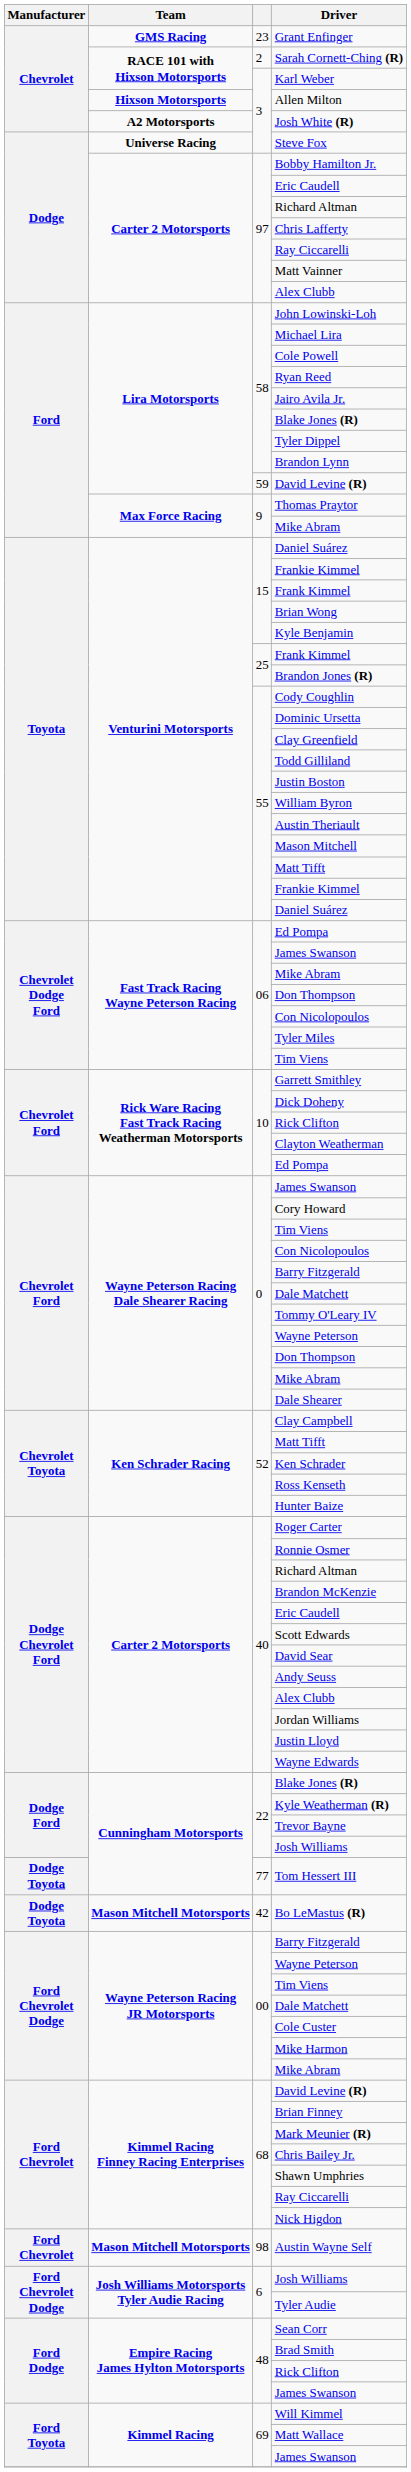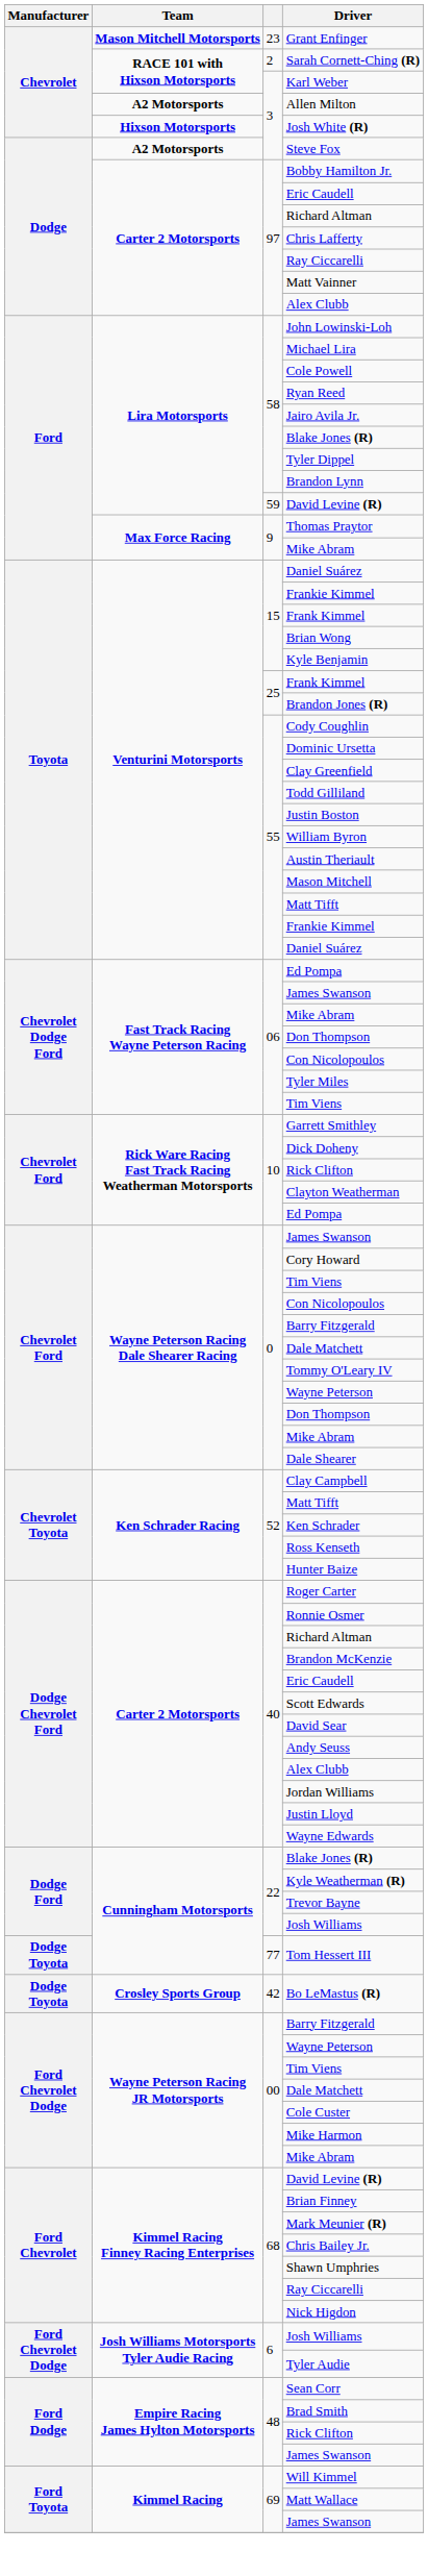Grant Enfinger | Team: GMS Racing -> Mason Mitchell Motorsports
Allen Milton | Team: Hixson Motorsports -> A2 Motorsports
Josh White (R) | Team: A2 Motorsports -> Hixson Motorsports
Steve Fox | Team: Universe Racing -> A2 Motorsports
Bo LeMastus (R) | Team: Mason Mitchell Motorsports -> Crosley Sports Group
- row: Ford Chevrolet | Mason Mitchell Motorsports | 98 | Austin Wayne Self
